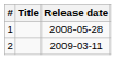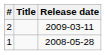rows swapped: 1 <-> 2
